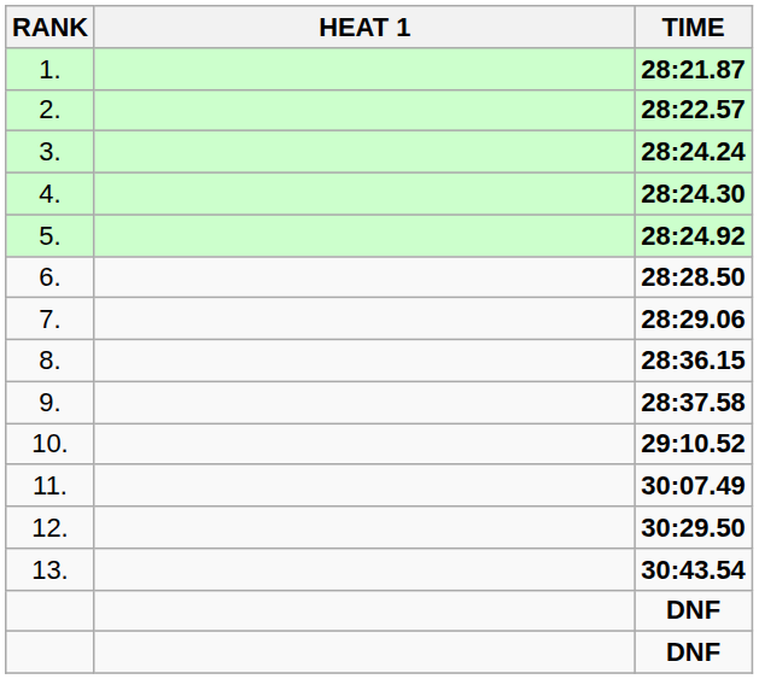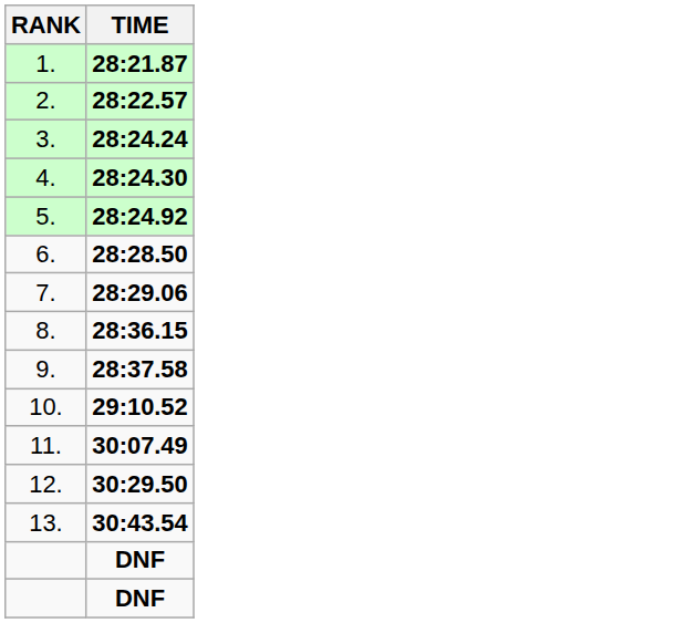- column: HEAT 1
